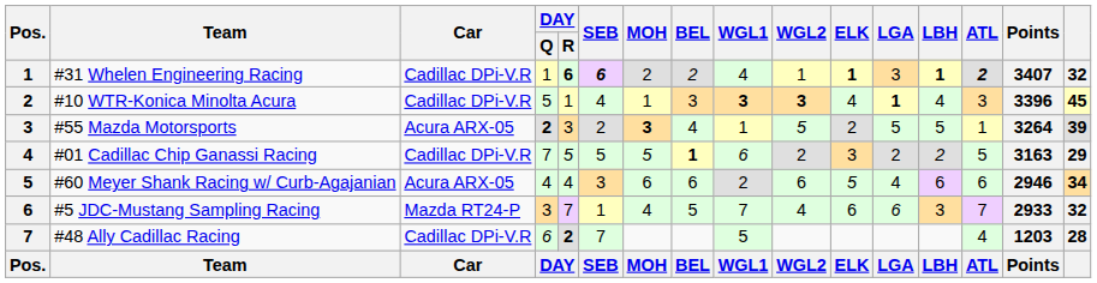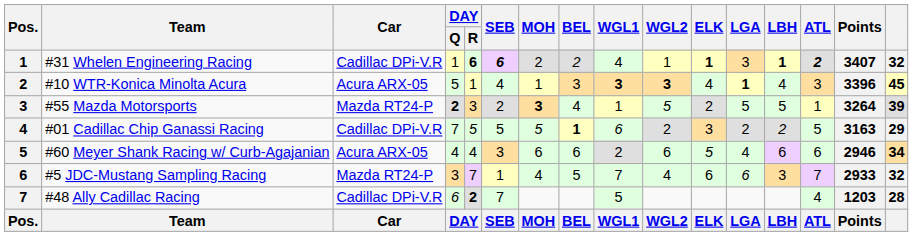#10 WTR-Konica Minolta Acura | Car: Cadillac DPi-V.R -> Acura ARX-05
#55 Mazda Motorsports | Car: Acura ARX-05 -> Mazda RT24-P
